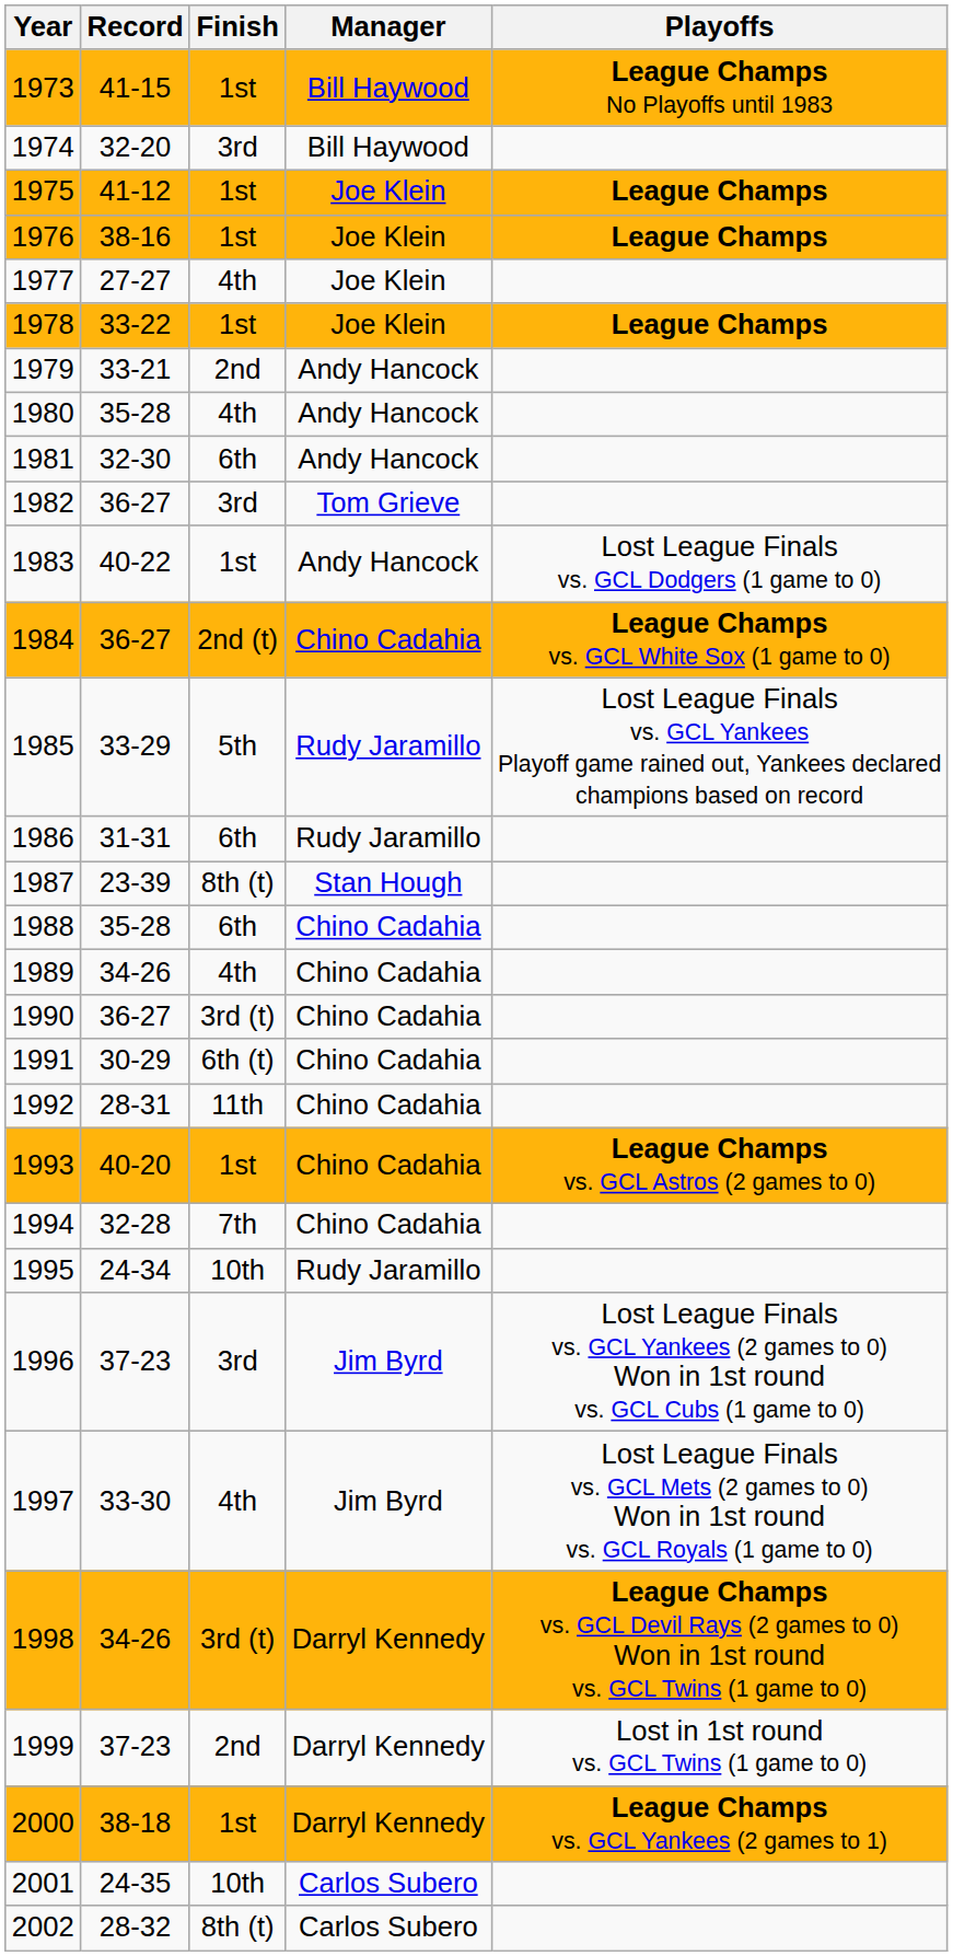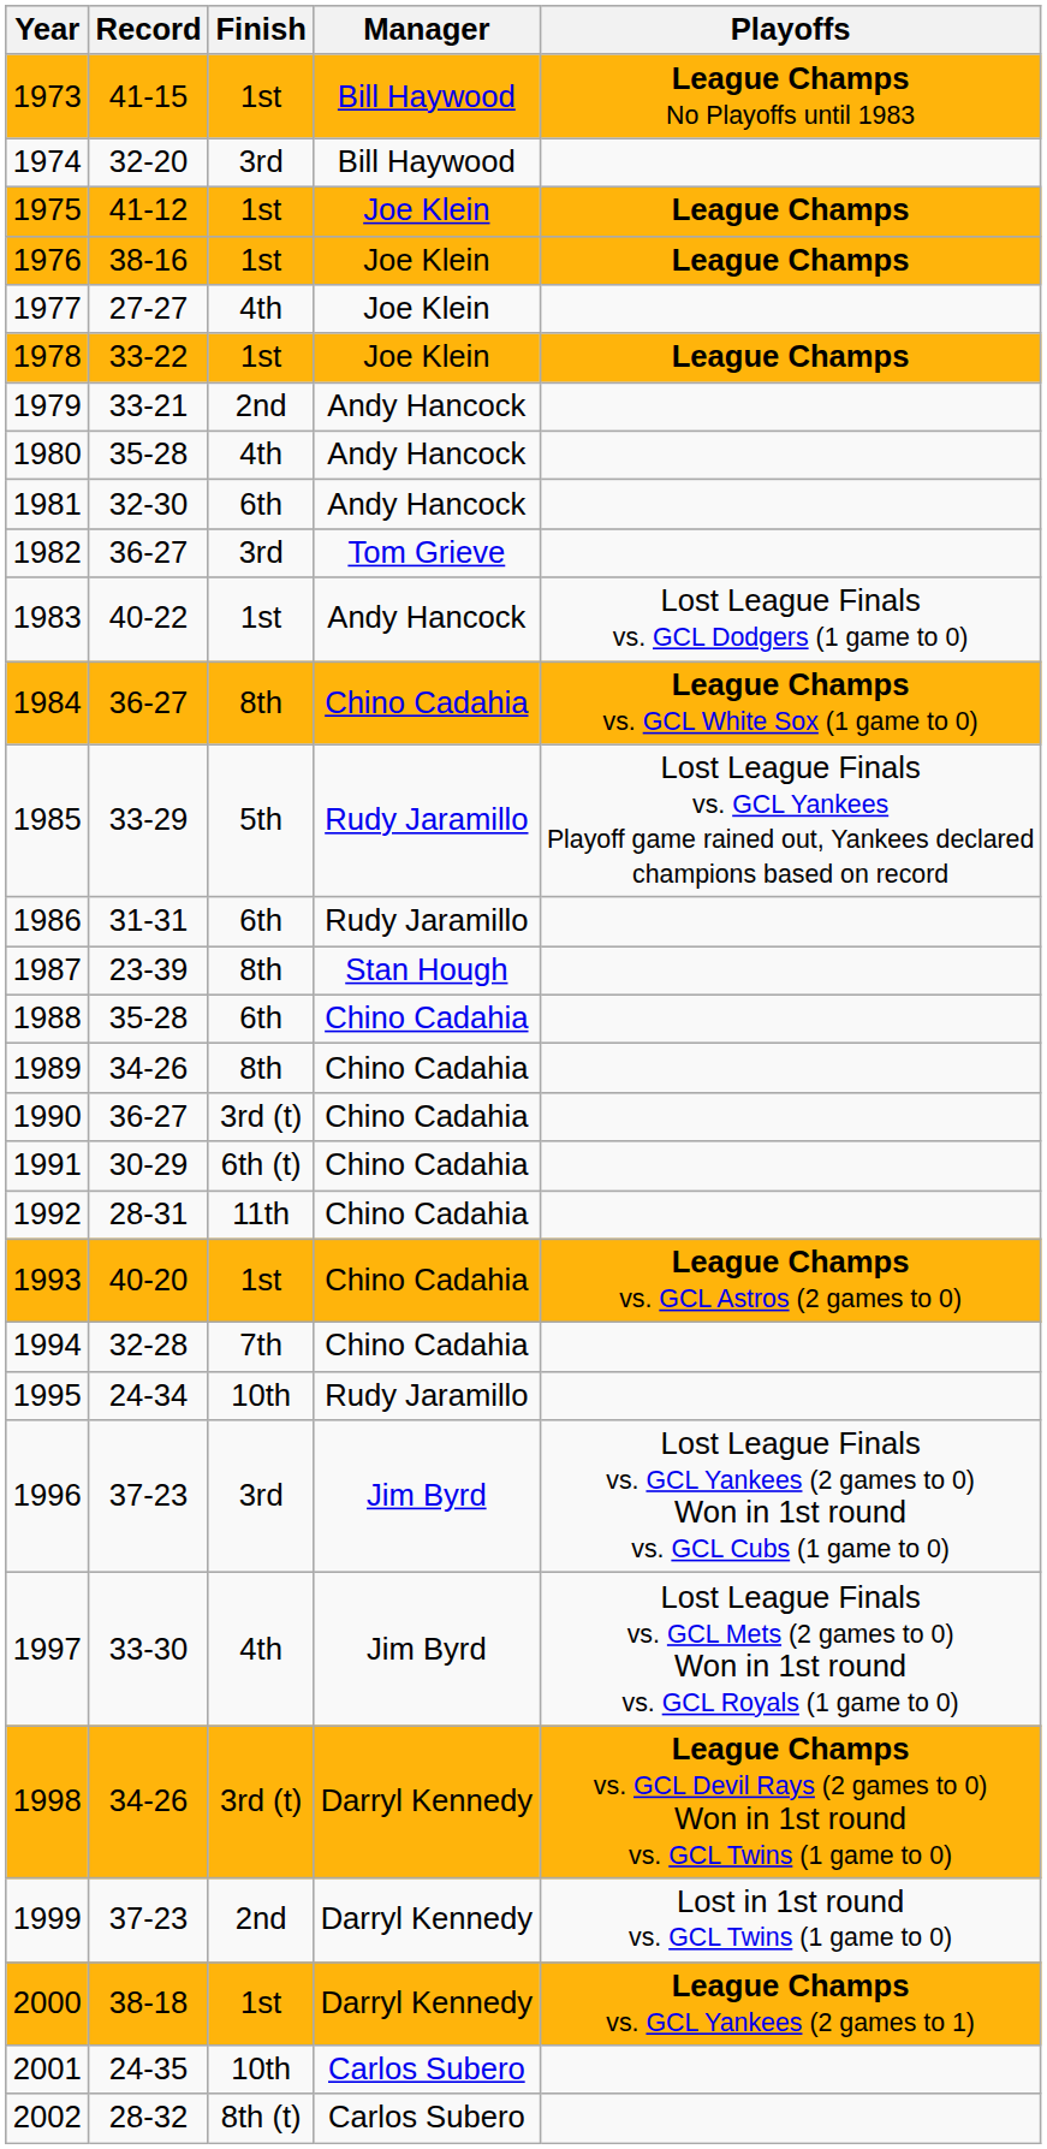1984 | Finish: 2nd (t) -> 8th
1987 | Finish: 8th (t) -> 8th
1989 | Finish: 4th -> 8th
